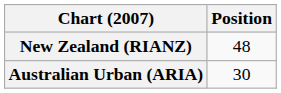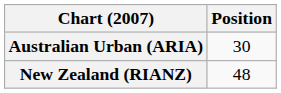rows swapped: Australian Urban (ARIA) <-> New Zealand (RIANZ)
